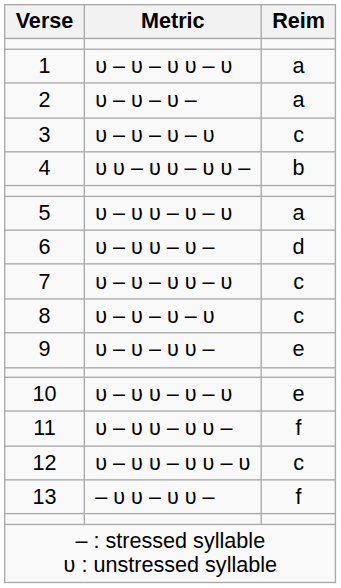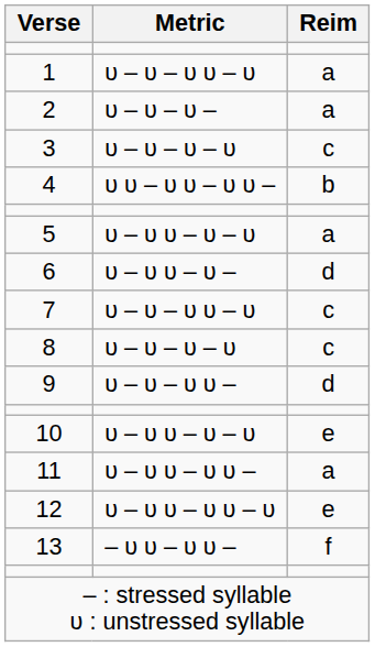9 | Reim: e -> d
11 | Reim: f -> a
12 | Reim: c -> e
